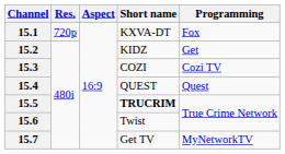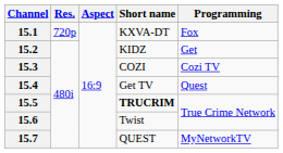15.4 | Short name: QUEST -> Get TV
15.7 | Short name: Get TV -> QUEST
